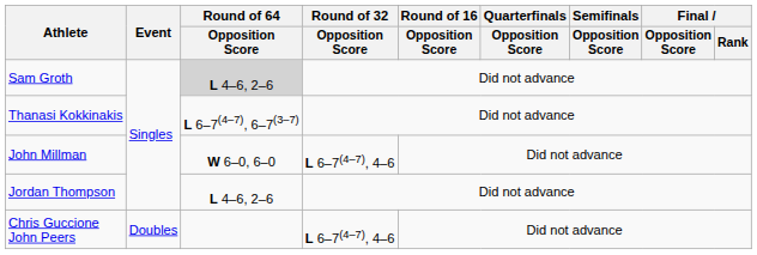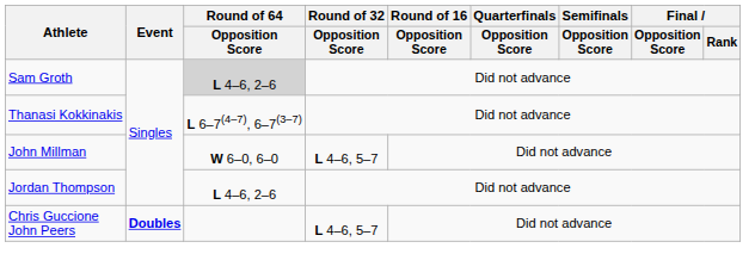John Millman | Round of 32 / Opposition Score: L 6–7(4–7), 4–6 -> L 4–6, 5–7
Chris Guccione John Peers | Event: normal -> bold
Chris Guccione John Peers | Round of 32 / Opposition Score: L 6–7(4–7), 4–6 -> L 4–6, 5–7
